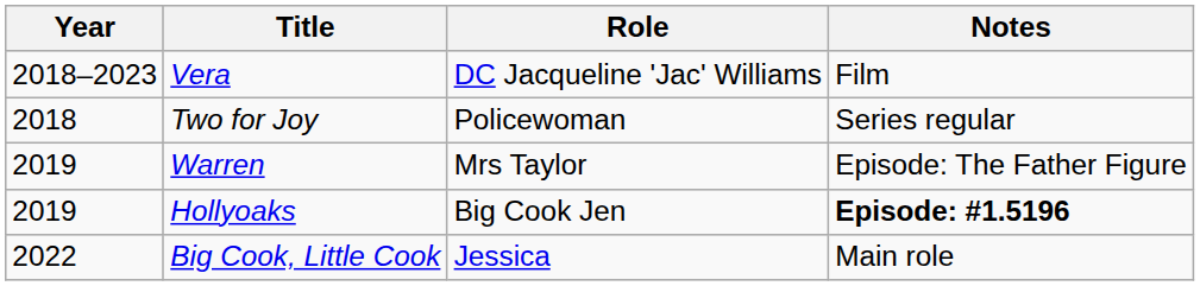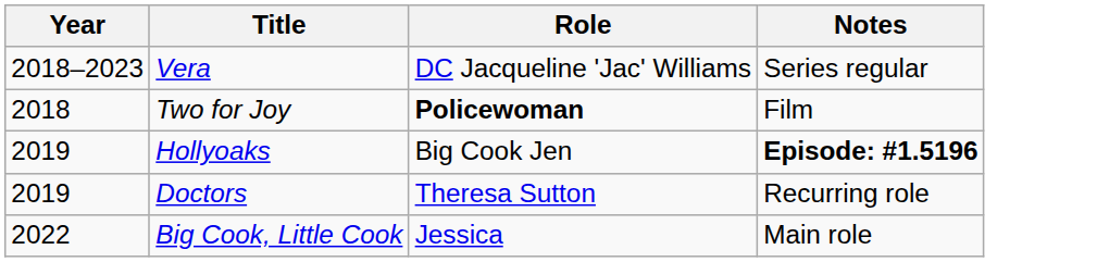Vera | Notes: Film -> Series regular
Two for Joy | Role: normal -> bold
Two for Joy | Notes: Series regular -> Film
- row: 2019 | Warren | Mrs Taylor | Episode: The Father Figure
+ row: 2019 | Doctors | Theresa Sutton | Recurring role
